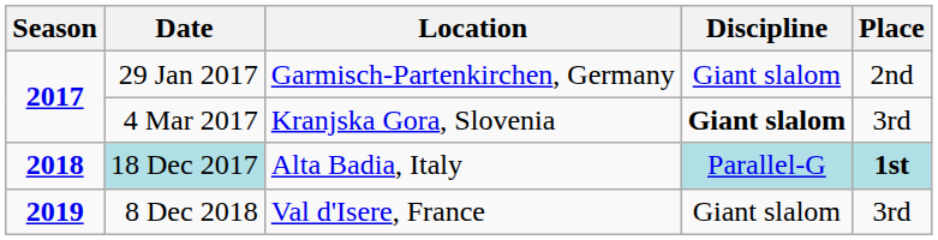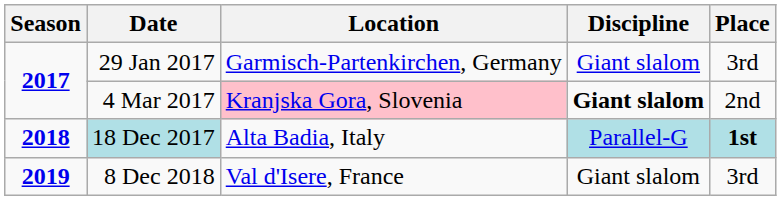29 Jan 2017 | Place: 2nd -> 3rd
4 Mar 2017 | Location: no background -> pink background
4 Mar 2017 | Place: 3rd -> 2nd
